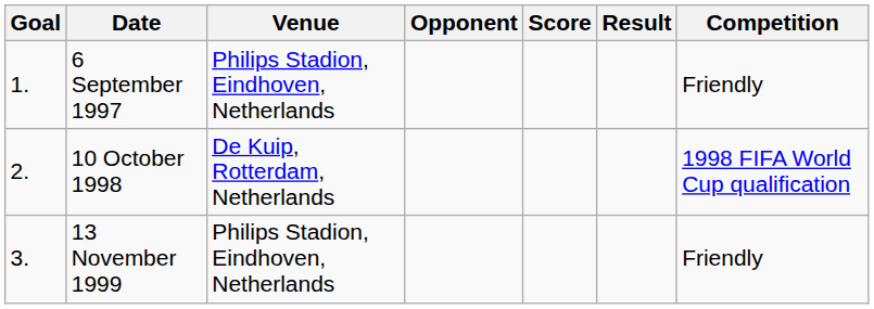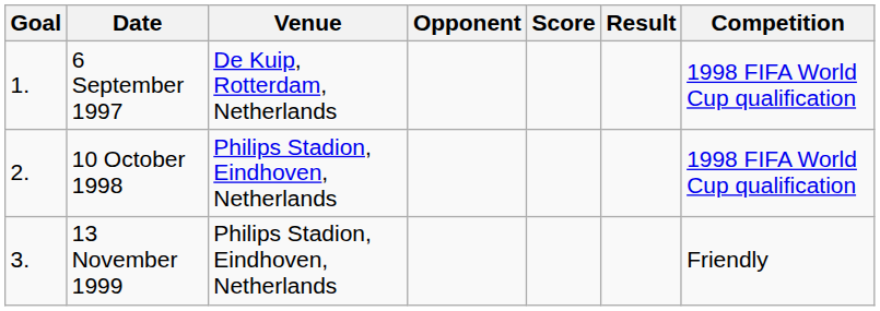6 September 1997 | Venue: Philips Stadion, Eindhoven, Netherlands -> De Kuip, Rotterdam, Netherlands
6 September 1997 | Competition: Friendly -> 1998 FIFA World Cup qualification
10 October 1998 | Venue: De Kuip, Rotterdam, Netherlands -> Philips Stadion, Eindhoven, Netherlands
